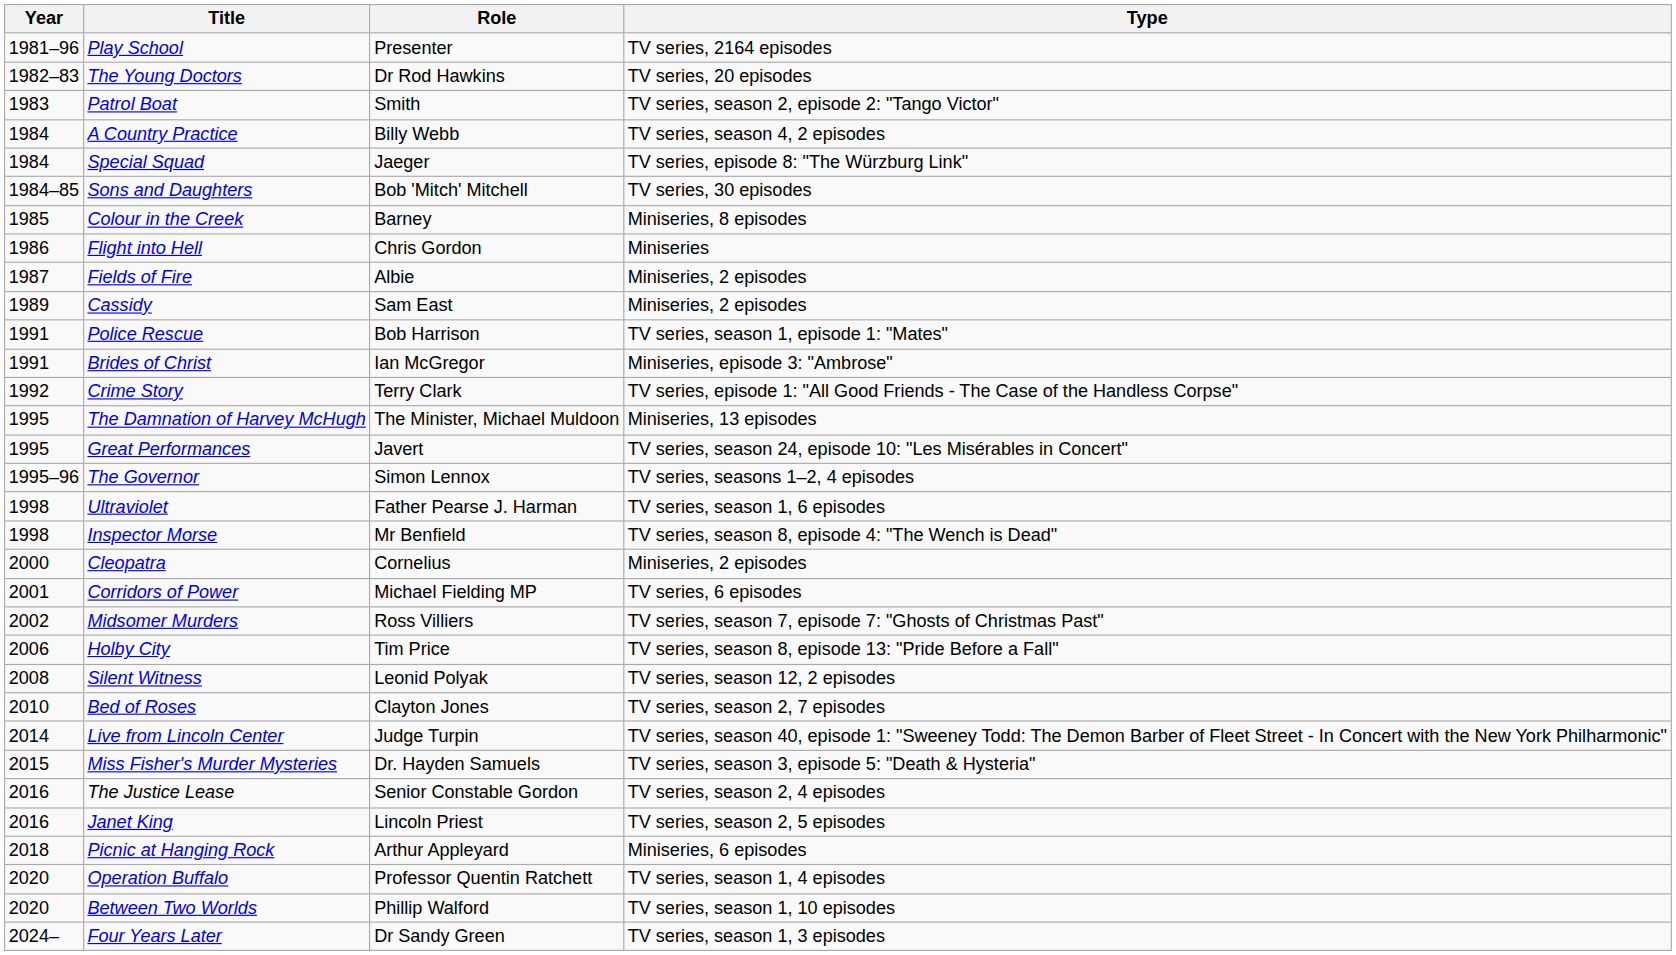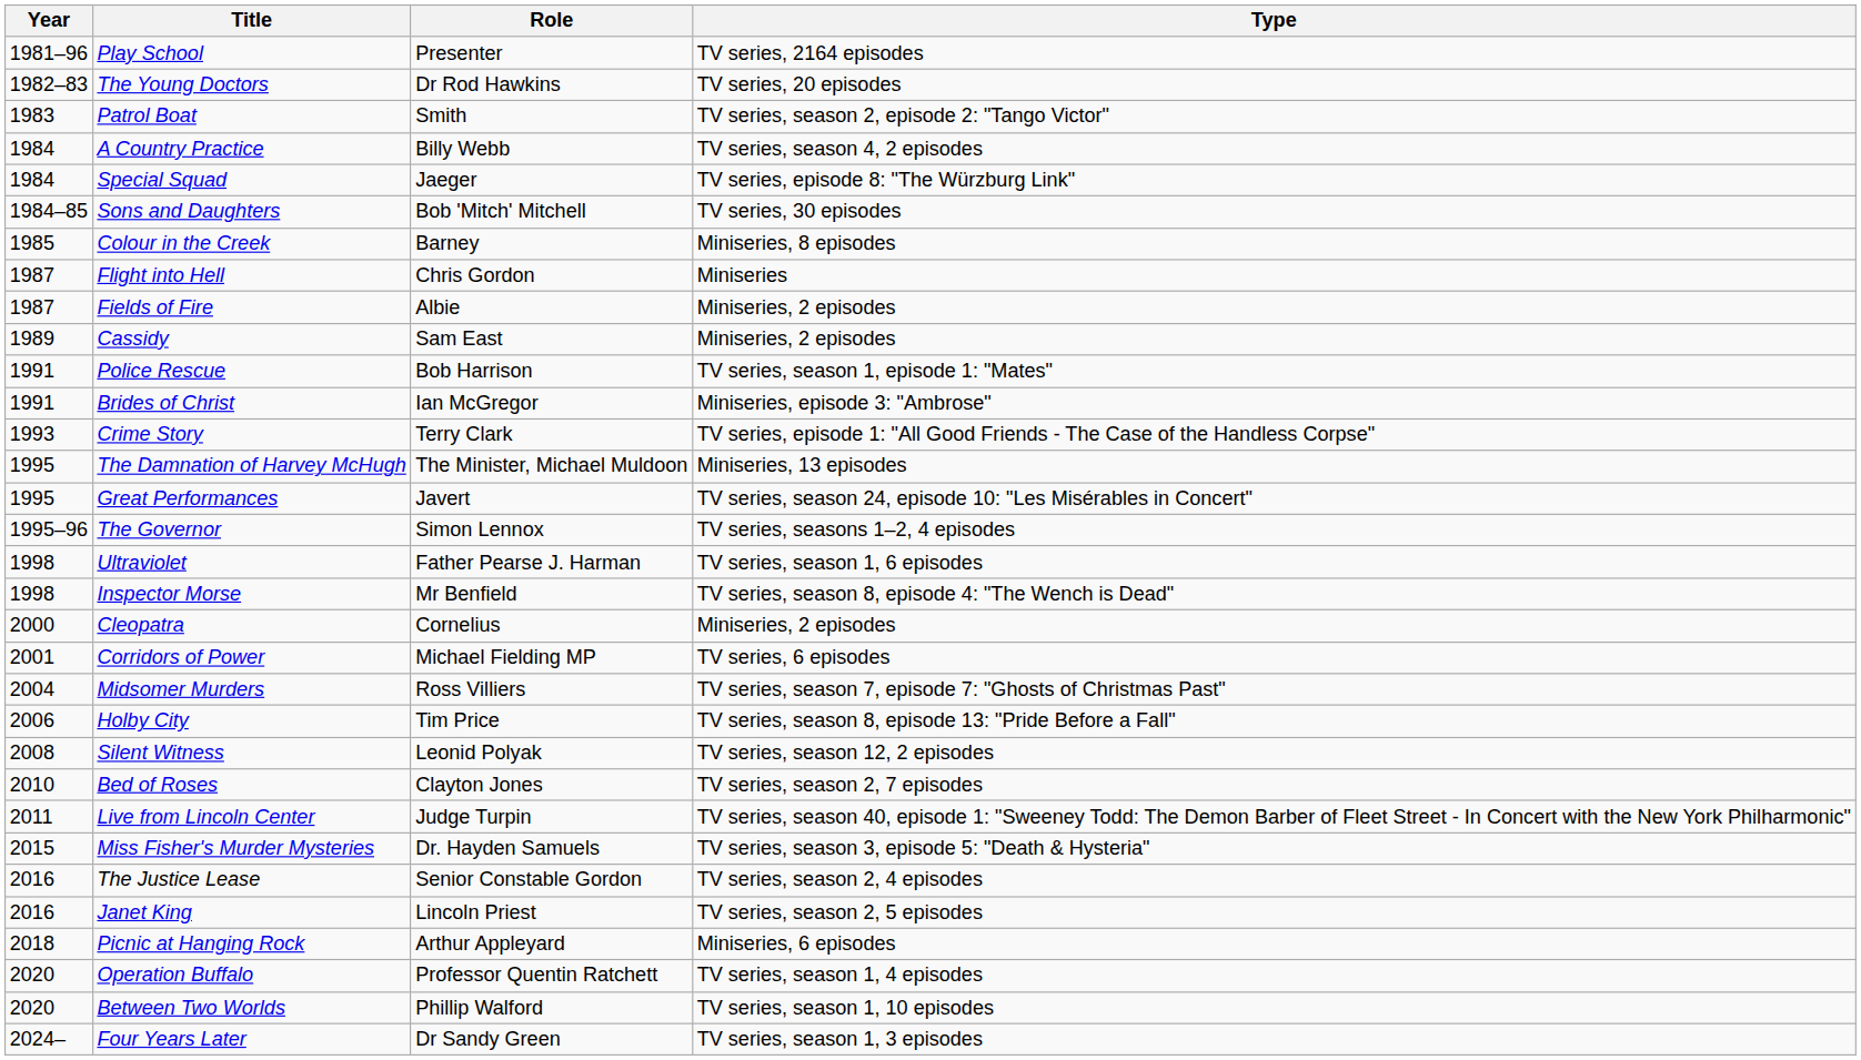Flight into Hell | Year: 1986 -> 1987
Crime Story | Year: 1992 -> 1993
Midsomer Murders | Year: 2002 -> 2004
Live from Lincoln Center | Year: 2014 -> 2011
